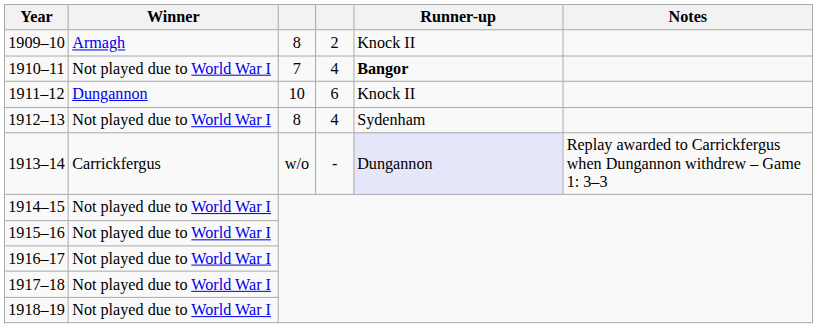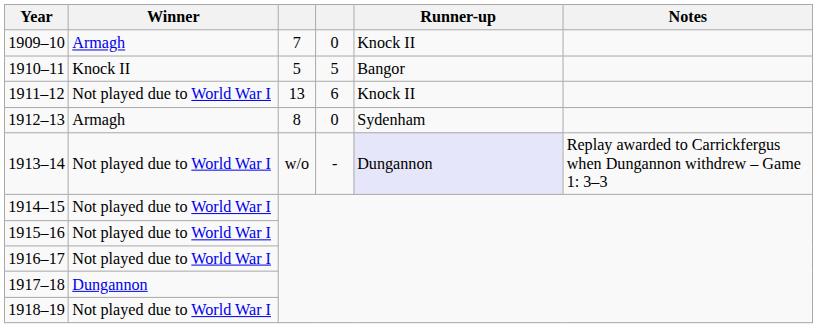1909–10 | column 3: 8 -> 7
1909–10 | column 4: 2 -> 0
1910–11 | Winner: Not played due to World War I -> Knock II
1910–11 | column 3: 7 -> 5
1910–11 | column 4: 4 -> 5
1910–11 | Runner-up: bold -> normal
1911–12 | Winner: Dungannon -> Not played due to World War I
1911–12 | column 3: 10 -> 13
1912–13 | Winner: Not played due to World War I -> Armagh
1912–13 | column 4: 4 -> 0
1913–14 | Winner: Carrickfergus -> Not played due to World War I
1917–18 | Winner: Not played due to World War I -> Dungannon
